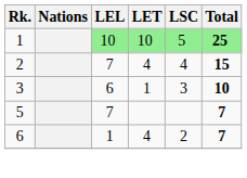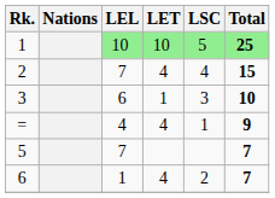+ row: = | 4 | 4 | 1 | 9
